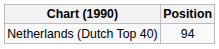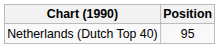Netherlands (Dutch Top 40) | Position: 94 -> 95
